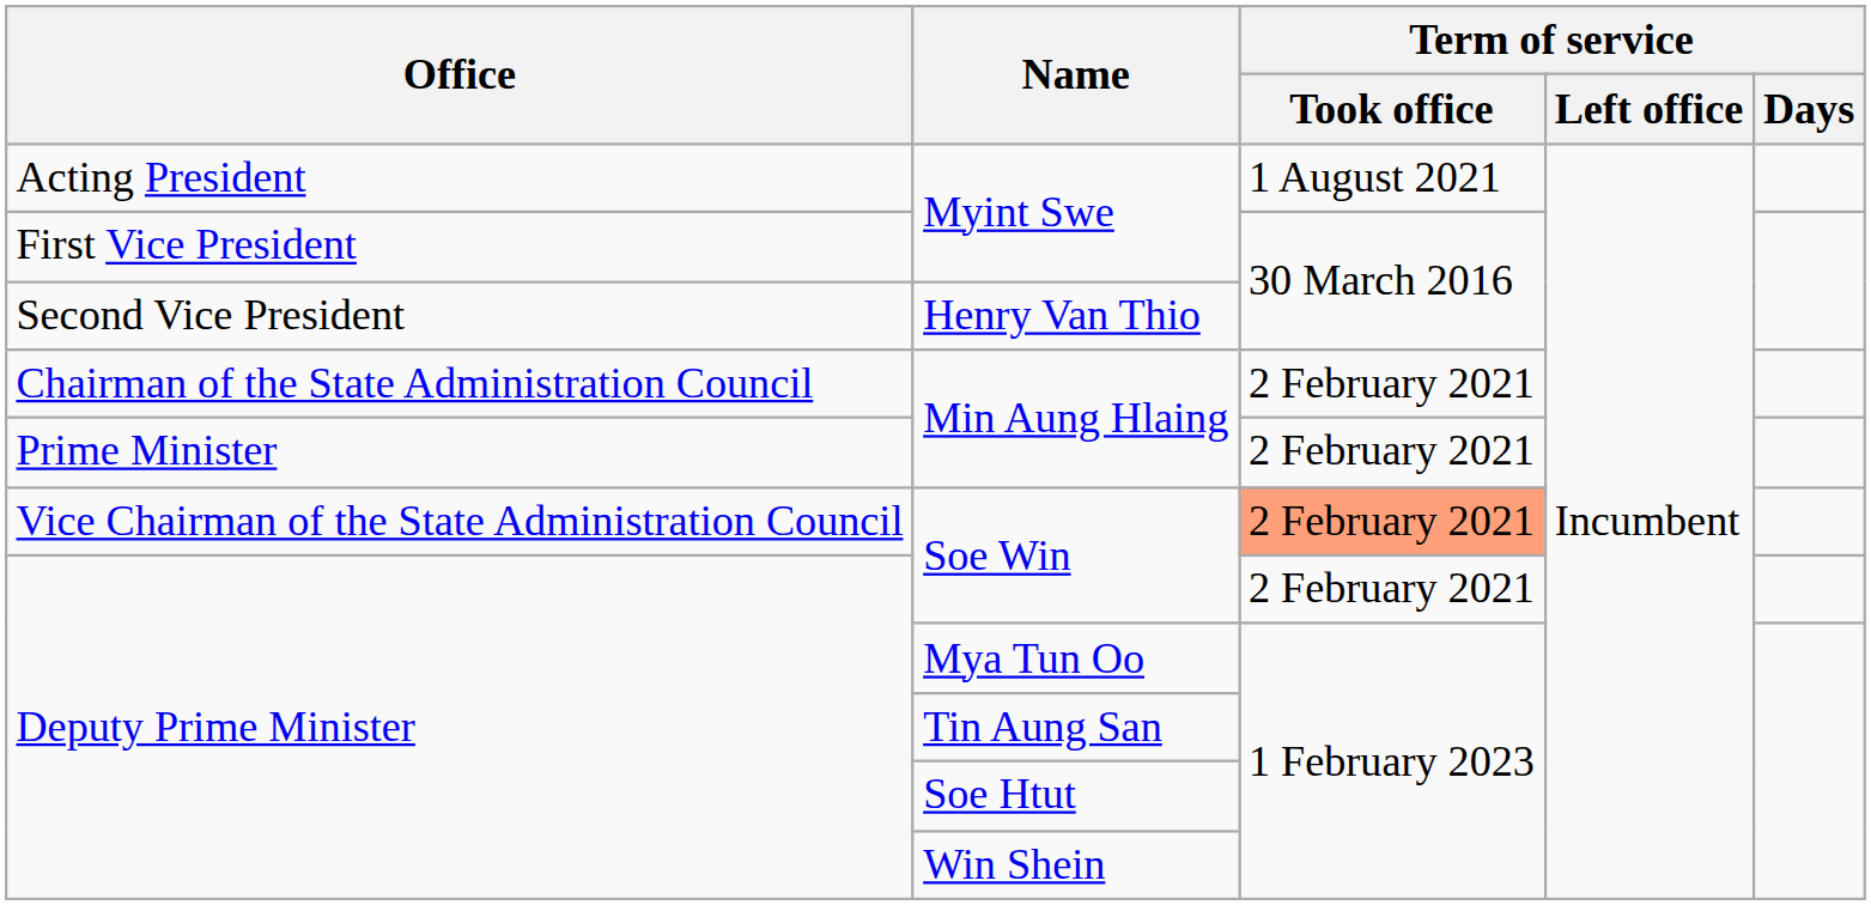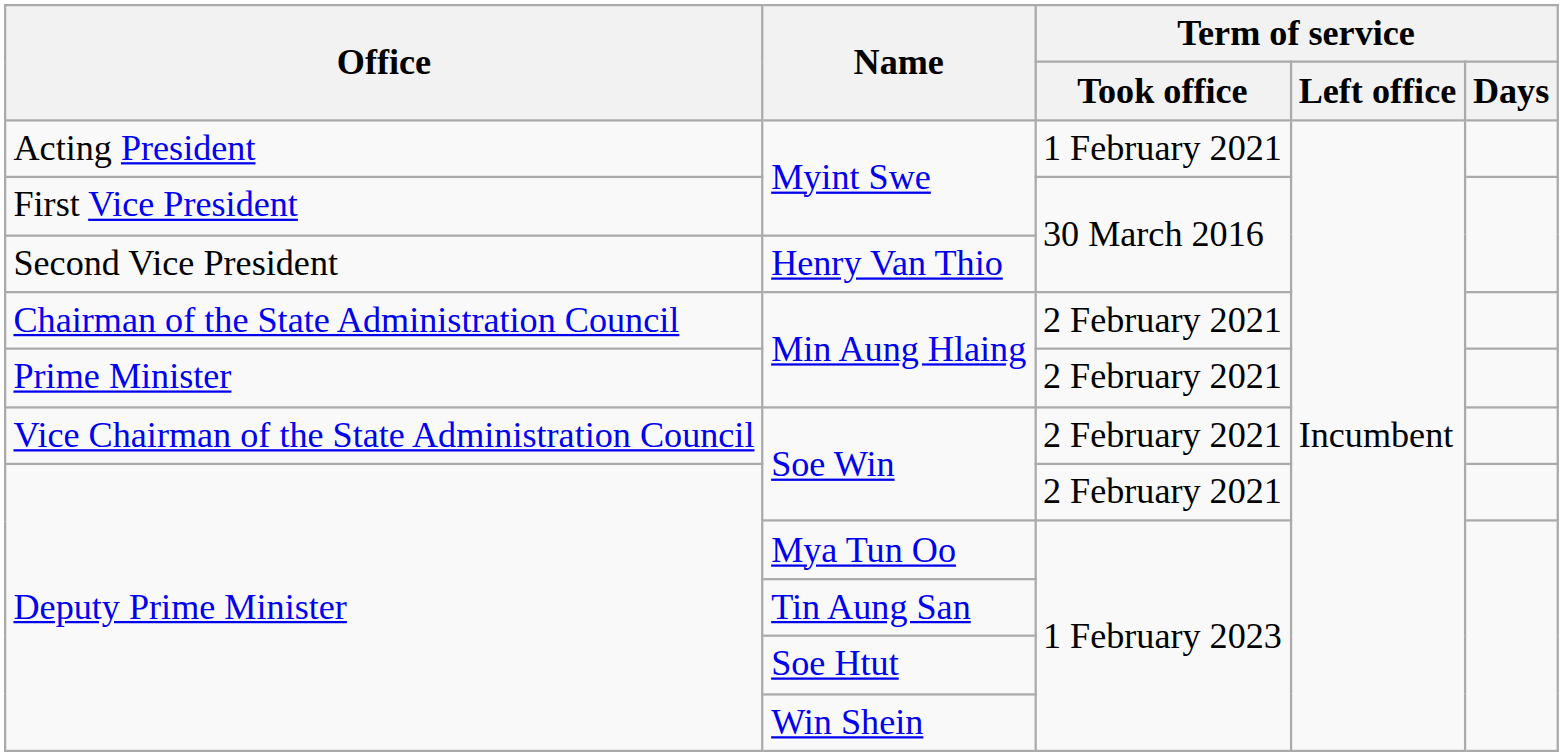Acting President / Myint Swe | Term of service / Took office: 1 August 2021 -> 1 February 2021
Vice Chairman of the State Administration Council / Soe Win | Term of service / Took office: lightsalmon background -> no background
